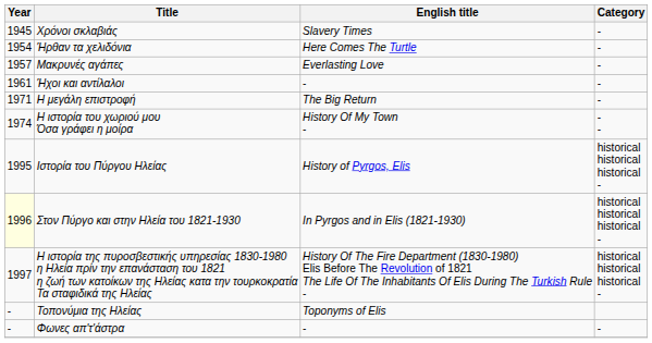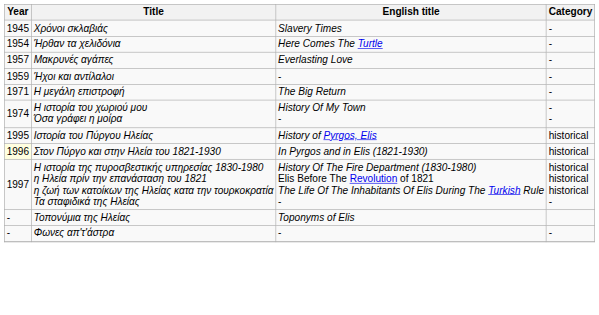Ήχοι και αντίλαλοι | Year: 1961 -> 1959
Ιστορία του Πύργου Ηλείας | Category: historical historical historical - -> historical
Στον Πύργο και στην Ηλεία του 1821-1930 | Category: historical historical historical - -> historical
